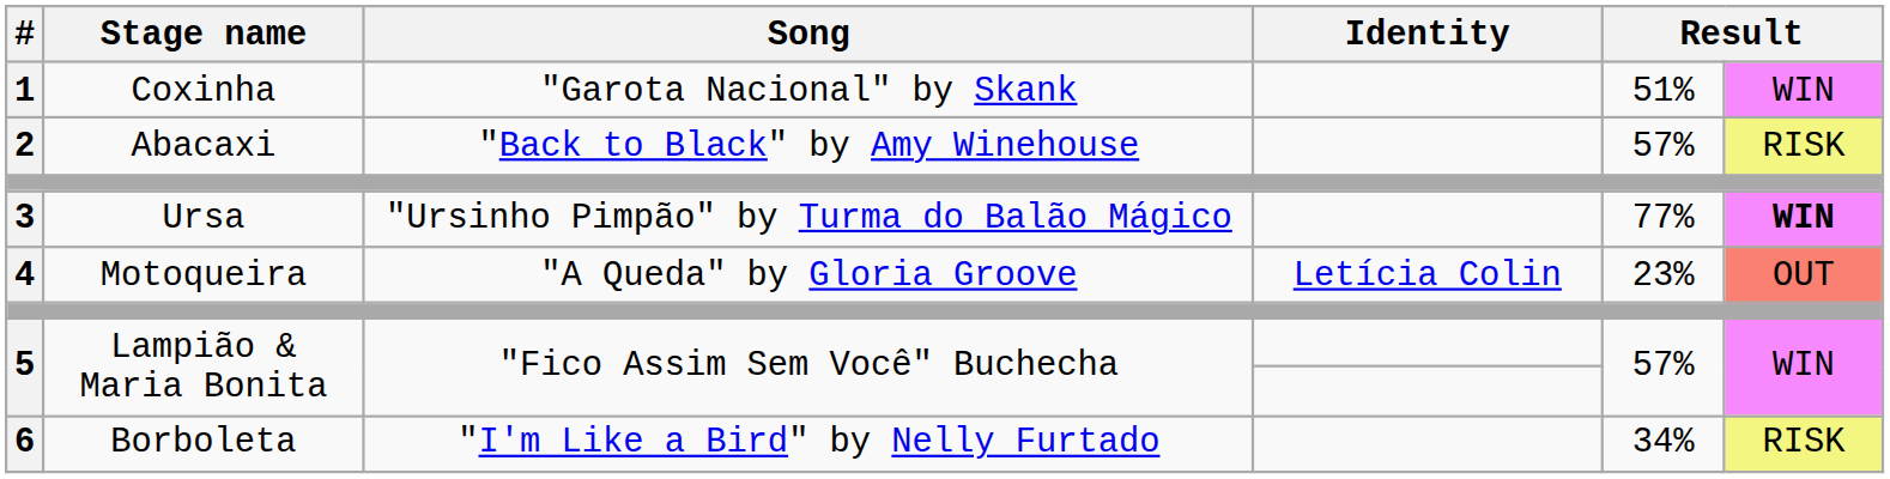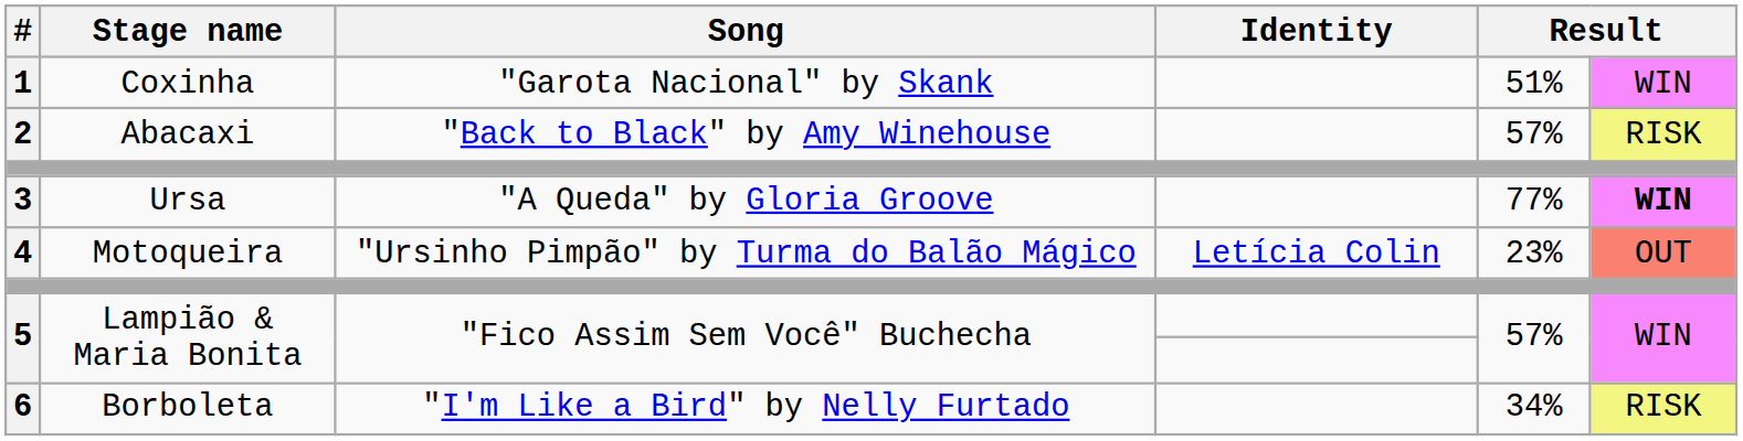3 | Song: "Ursinho Pimpão" by Turma do Balão Mágico -> "A Queda" by Gloria Groove
4 | Song: "A Queda" by Gloria Groove -> "Ursinho Pimpão" by Turma do Balão Mágico
